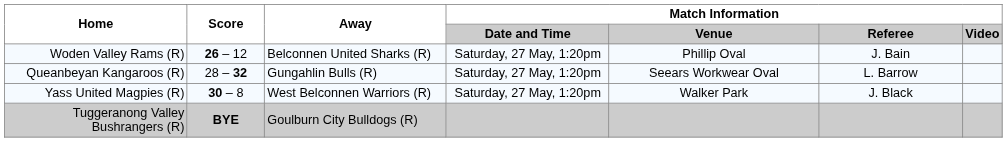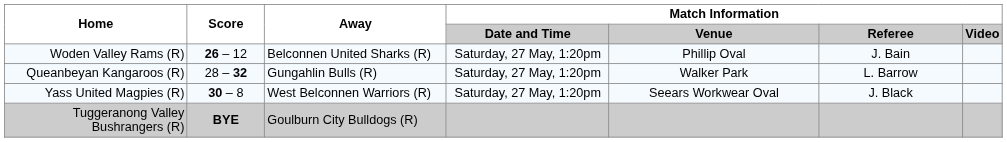Queanbeyan Kangaroos (R) | Match Information / Venue: Seears Workwear Oval -> Walker Park
Yass United Magpies (R) | Match Information / Venue: Walker Park -> Seears Workwear Oval
